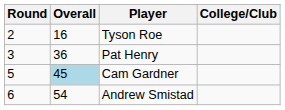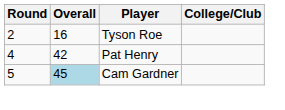Pat Henry | Round: 3 -> 4
Pat Henry | Overall: 36 -> 42
- row: 6 | 54 | Andrew Smistad
